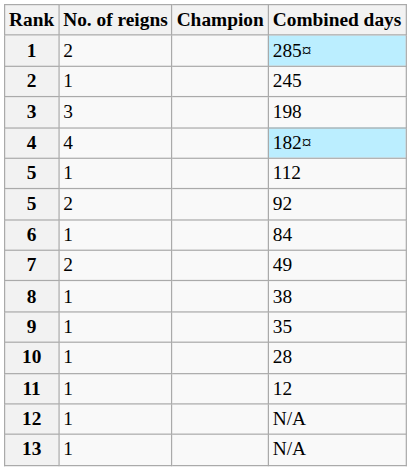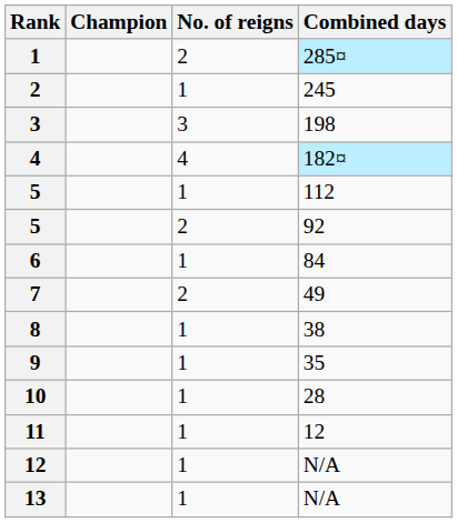columns swapped: Champion <-> No. of reigns
